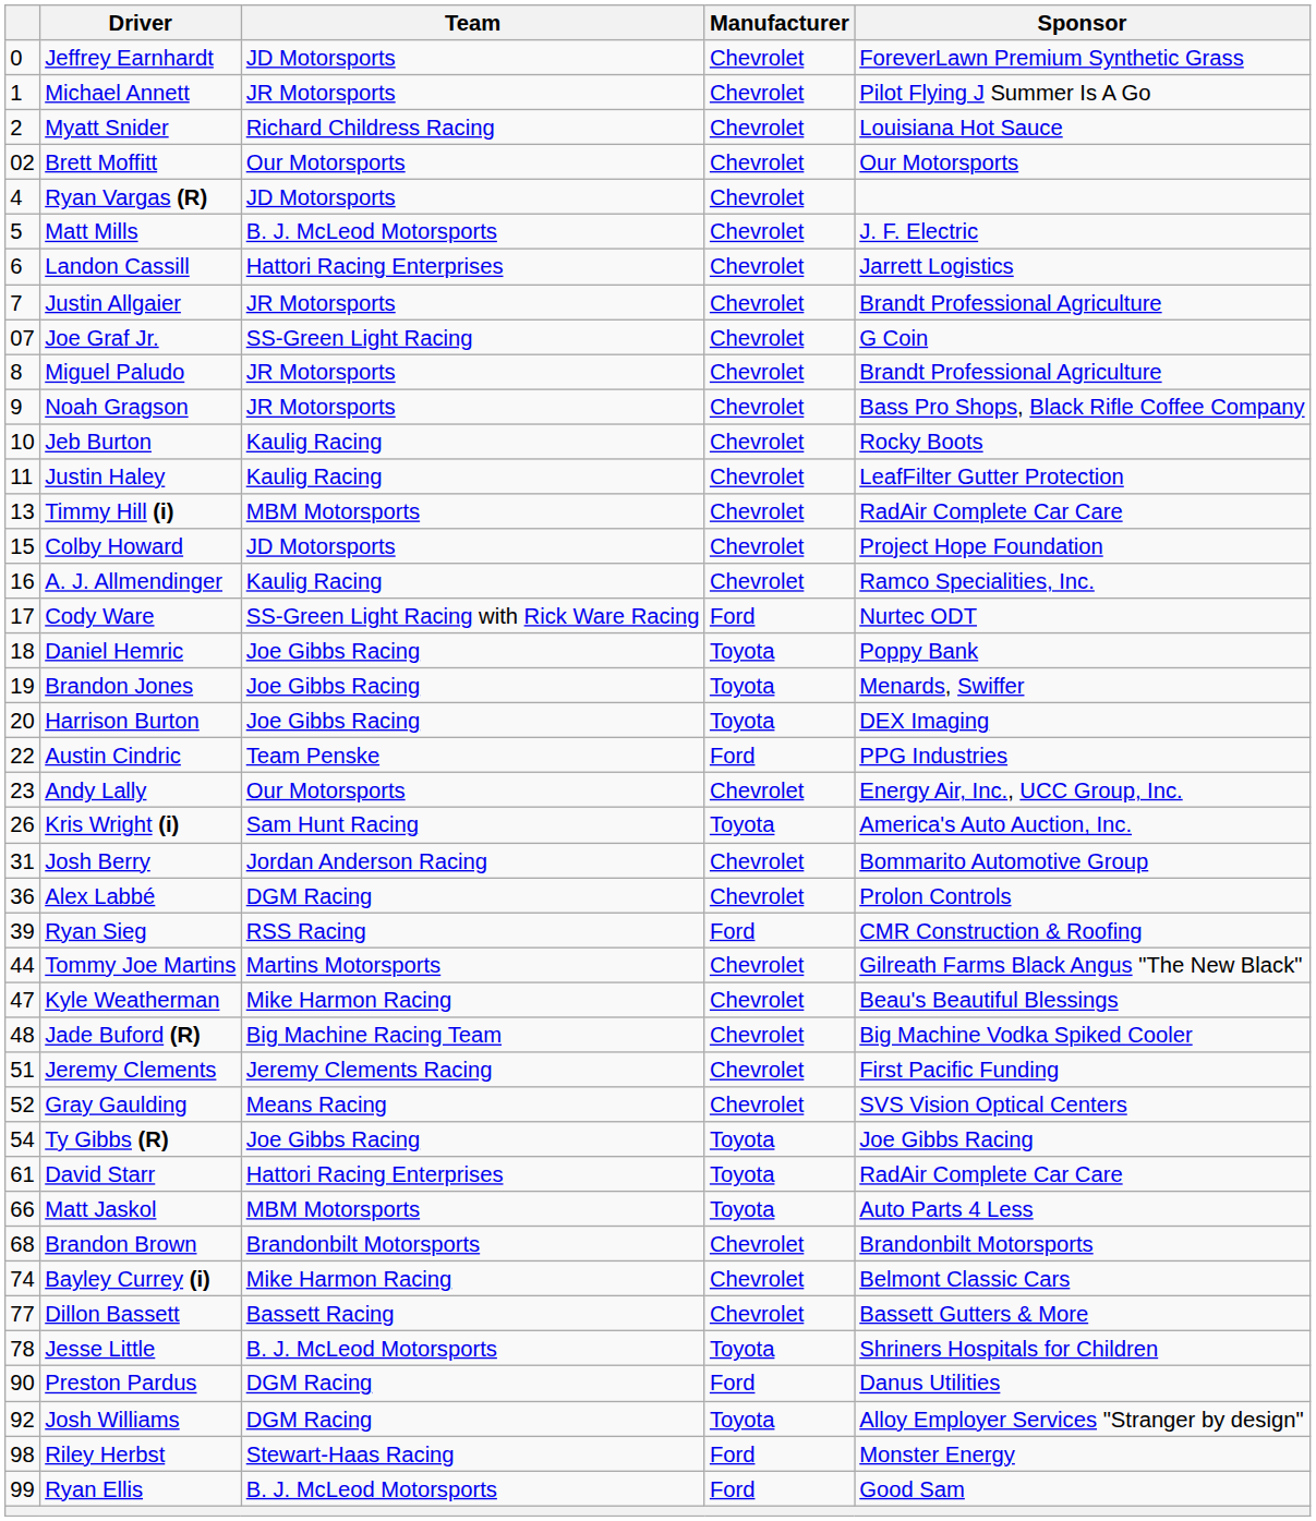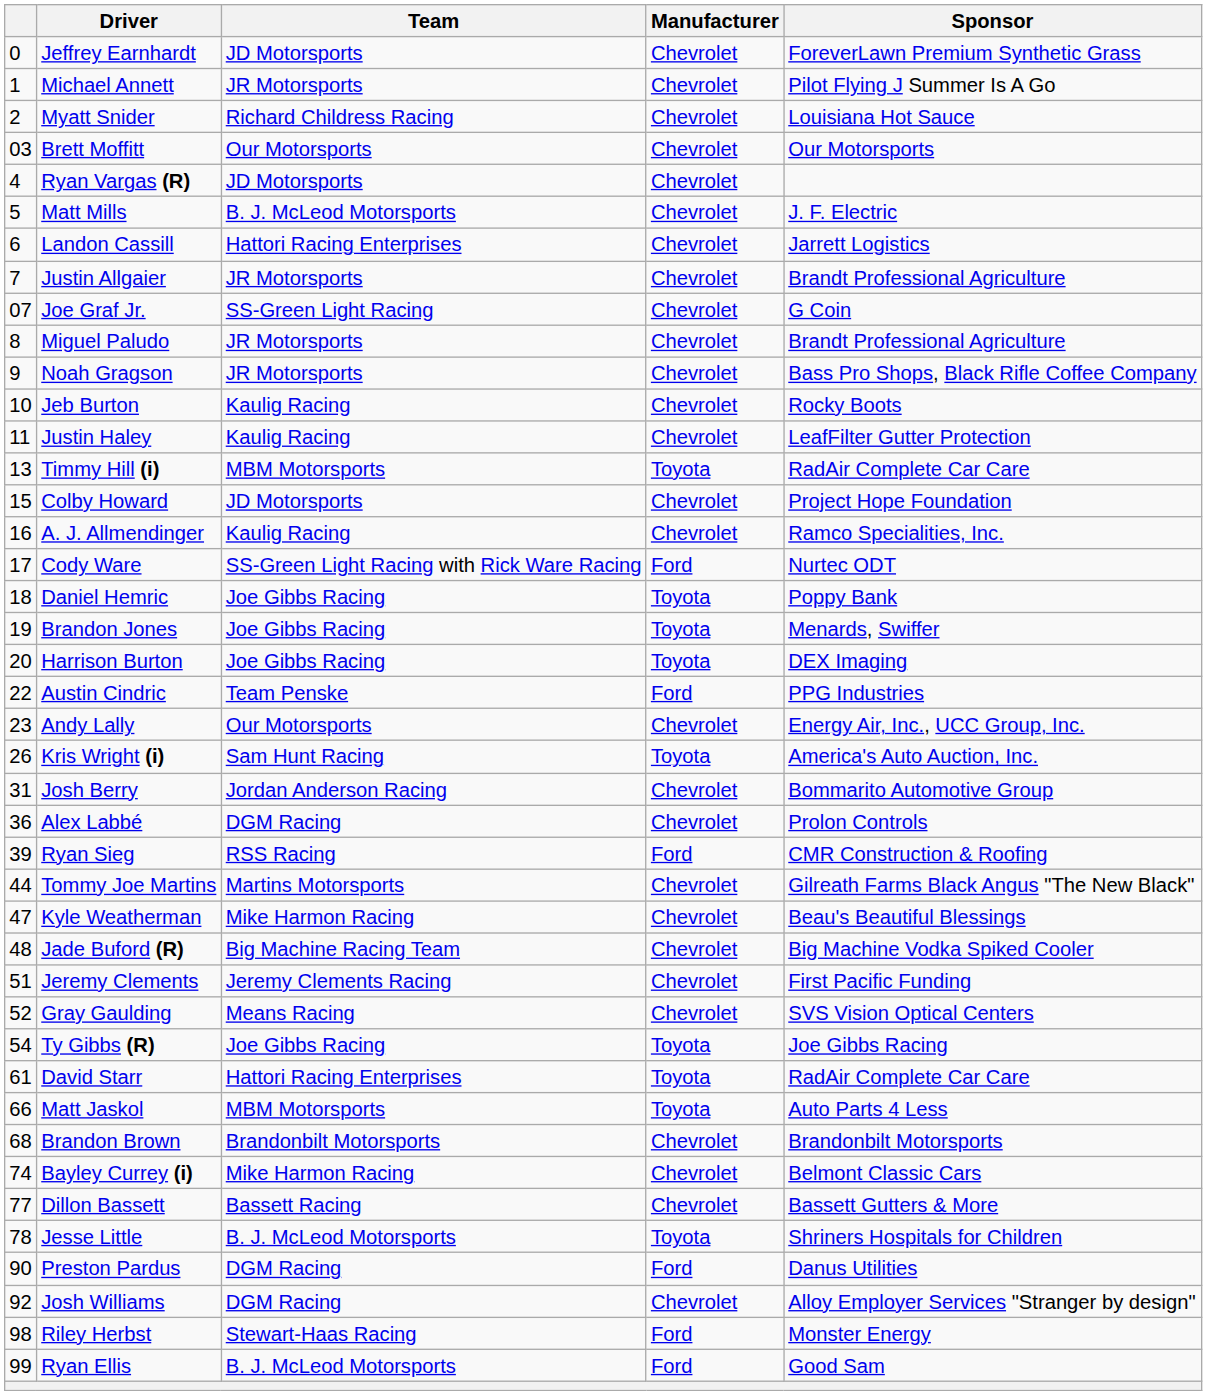Brett Moffitt | column 1: 02 -> 03
Timmy Hill (i) | Manufacturer: Chevrolet -> Toyota
Josh Williams | Manufacturer: Toyota -> Chevrolet
